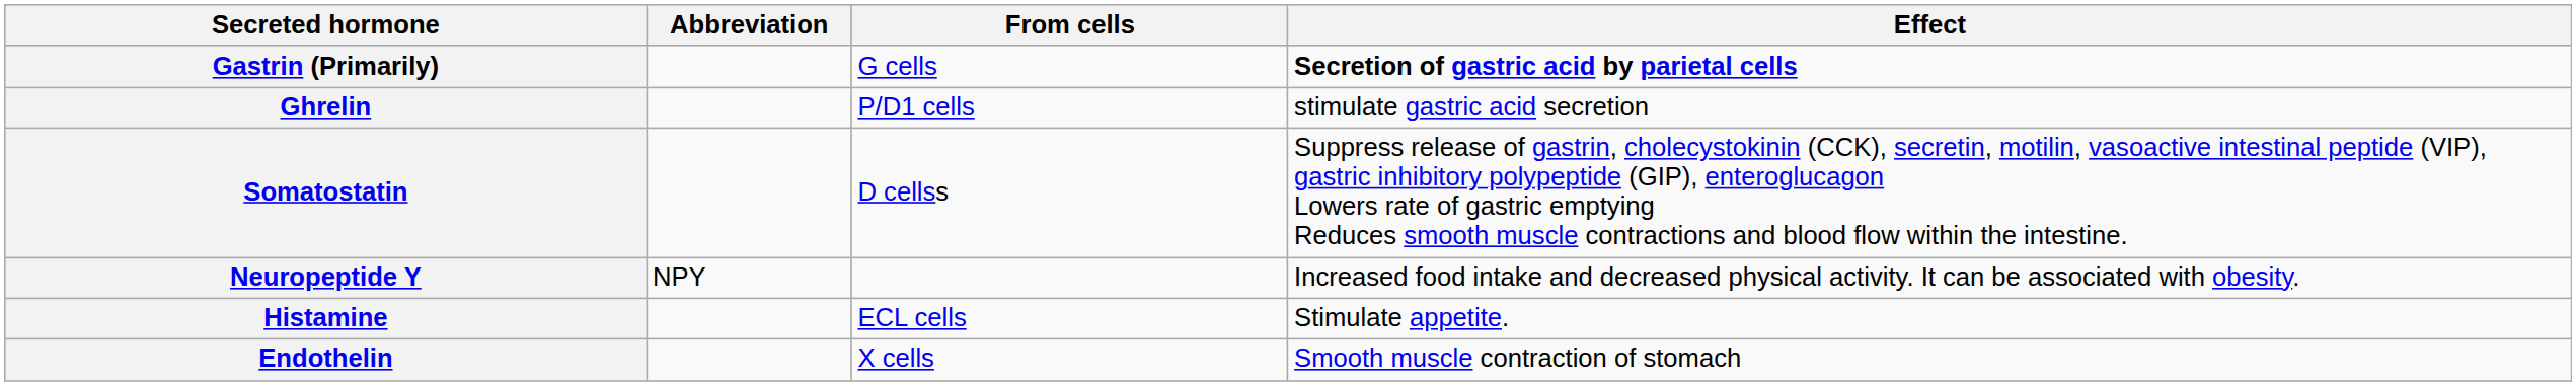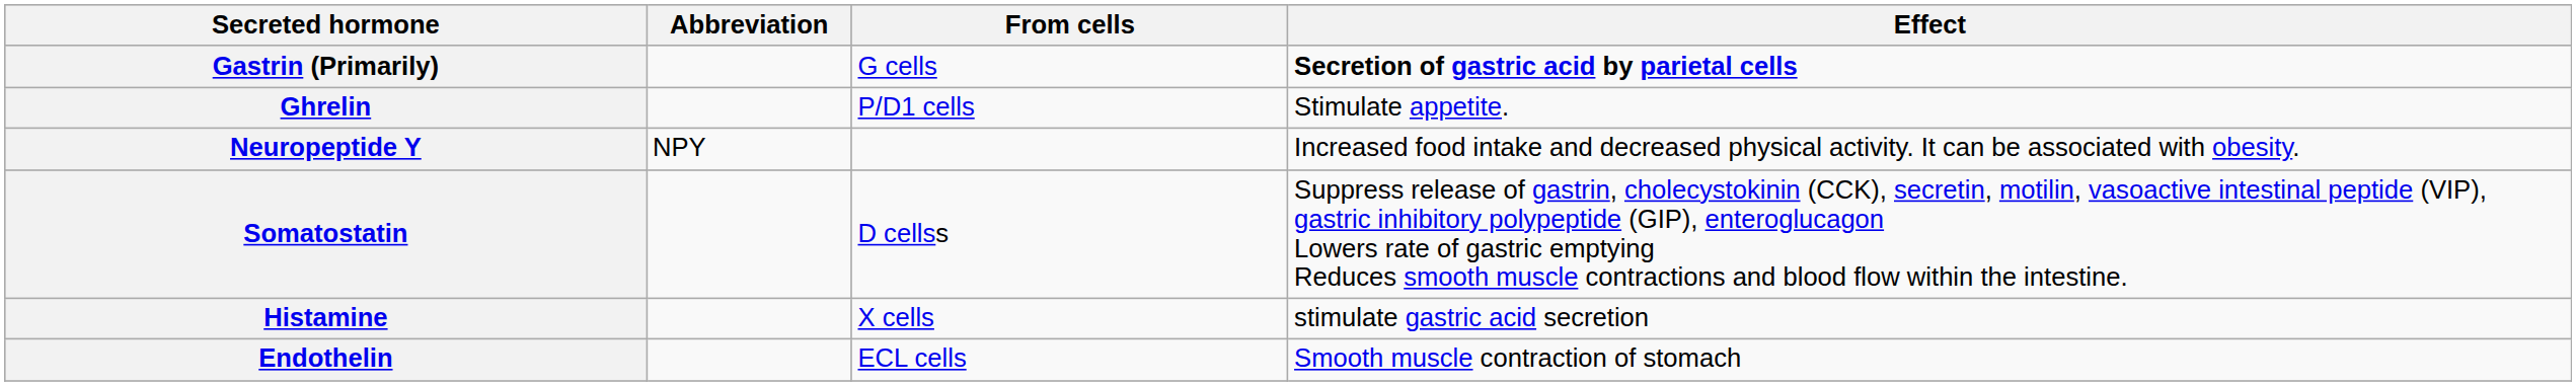Ghrelin | Effect: stimulate gastric acid secretion -> Stimulate appetite.
rows swapped: Neuropeptide Y <-> Somatostatin
Histamine | From cells: ECL cells -> X cells
Histamine | Effect: Stimulate appetite. -> stimulate gastric acid secretion
Endothelin | From cells: X cells -> ECL cells
